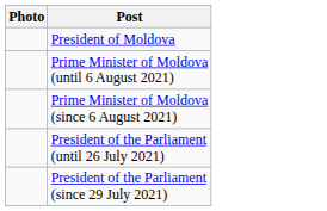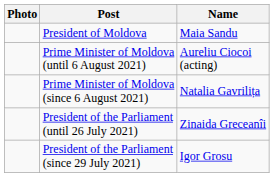+ column: Name | Maia Sandu | Aureliu Ciocoi (acting) | Natalia Gavrilița | Zinaida Greceanîi | Igor Grosu
